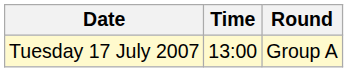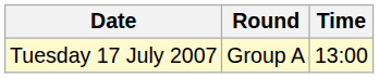columns swapped: Time <-> Round
